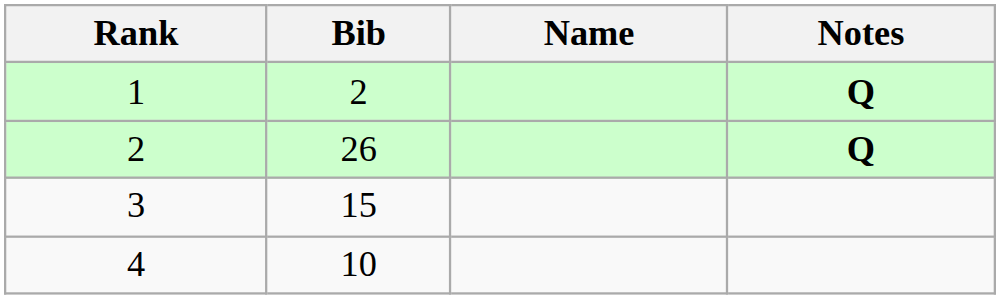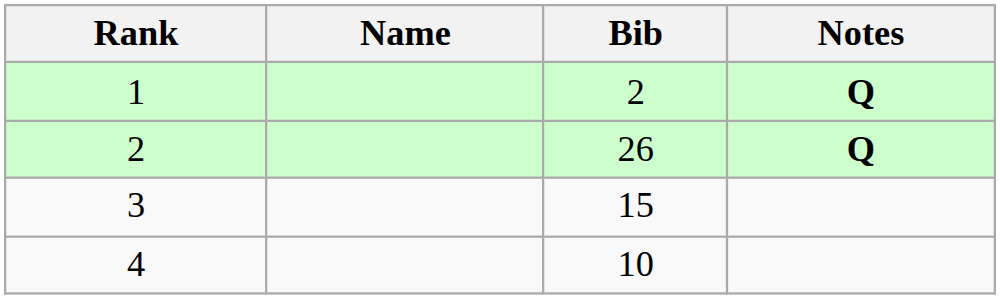columns swapped: Bib <-> Name
